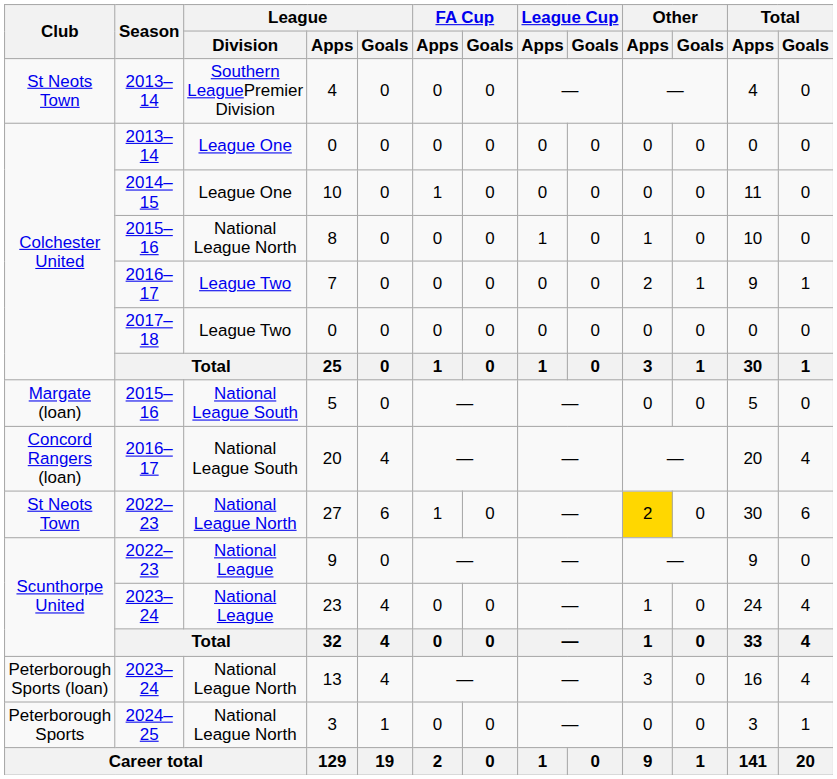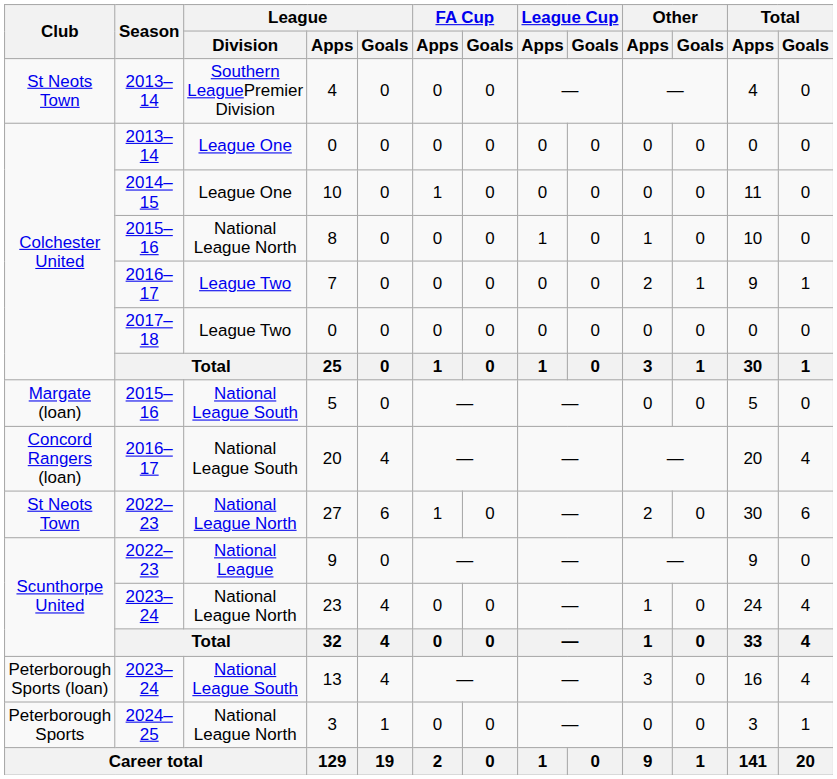27 | Other / Apps: gold background -> no background
23 | League / Division: National League -> National League North
13 | League / Division: National League North -> National League South
